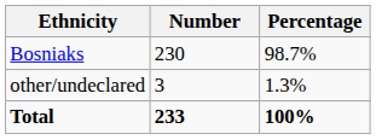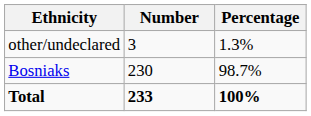rows swapped: Bosniaks <-> other/undeclared
